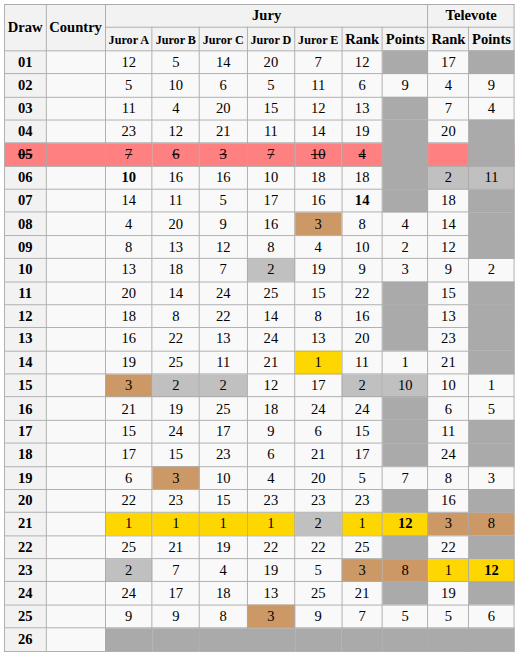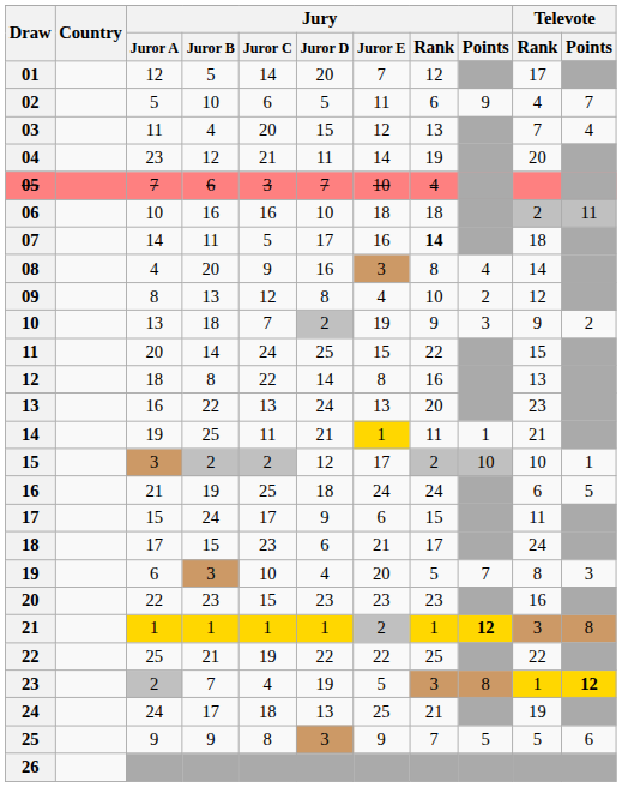02 | Televote / Points: 9 -> 7
06 | Jury / Juror A: bold -> normal
